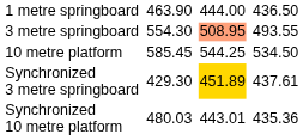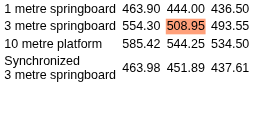10 metre platform | column 3: 585.45 -> 585.42
Synchronized 3 metre springboard | column 3: 429.30 -> 463.98
Synchronized 3 metre springboard | column 5: gold background -> no background
- row: Synchronized 10 metre platform | 480.03 | 443.01 | 435.36
